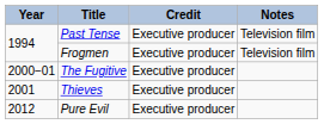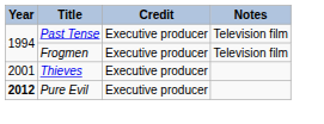- row: 2000−01 | The Fugitive | Executive producer
Pure Evil | Year: normal -> bold
